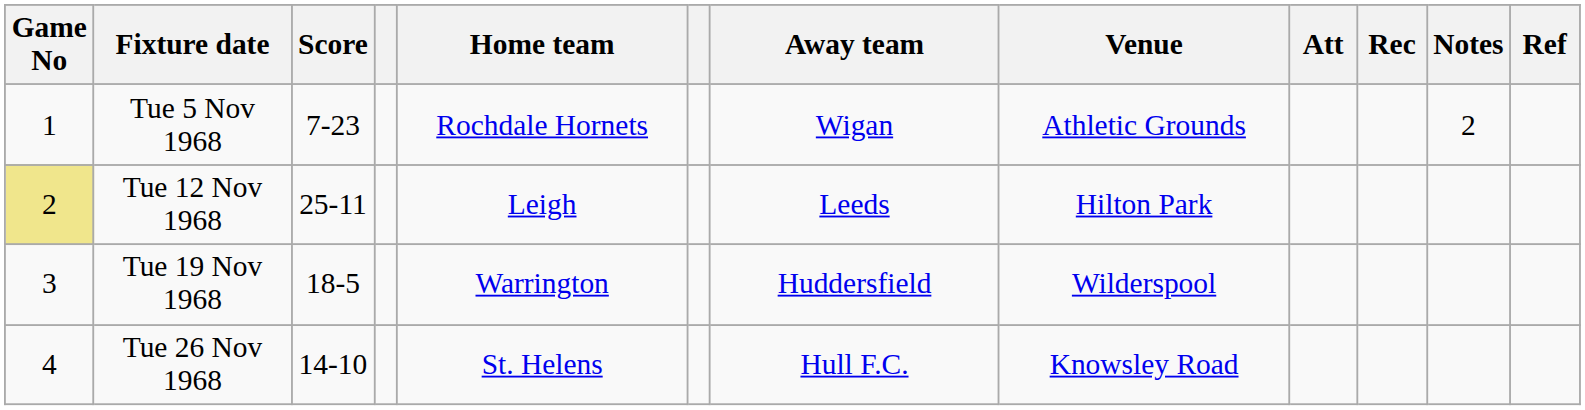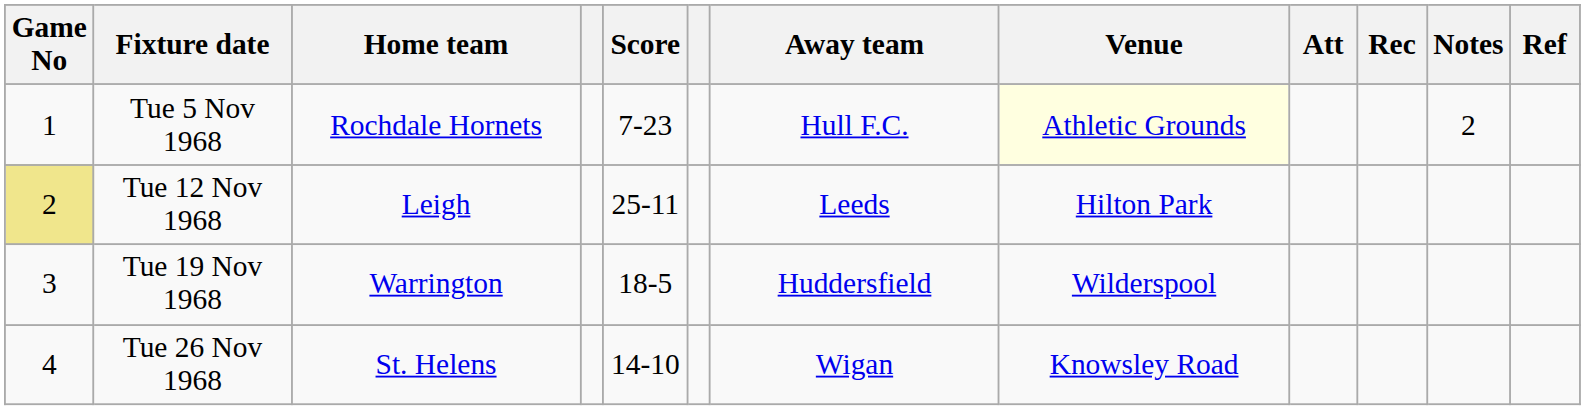columns swapped: Home team <-> Score
Tue 5 Nov 1968 | Away team: Wigan -> Hull F.C.
Tue 5 Nov 1968 | Venue: no background -> lightyellow background
Tue 26 Nov 1968 | Away team: Hull F.C. -> Wigan
